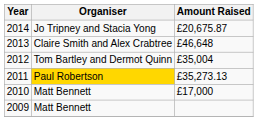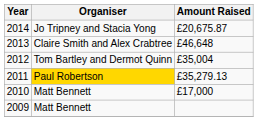2011 | Amount Raised: £35,273.13 -> £35,279.13
